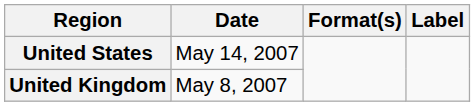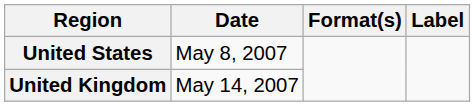United States | Date: May 14, 2007 -> May 8, 2007
United Kingdom | Date: May 8, 2007 -> May 14, 2007
